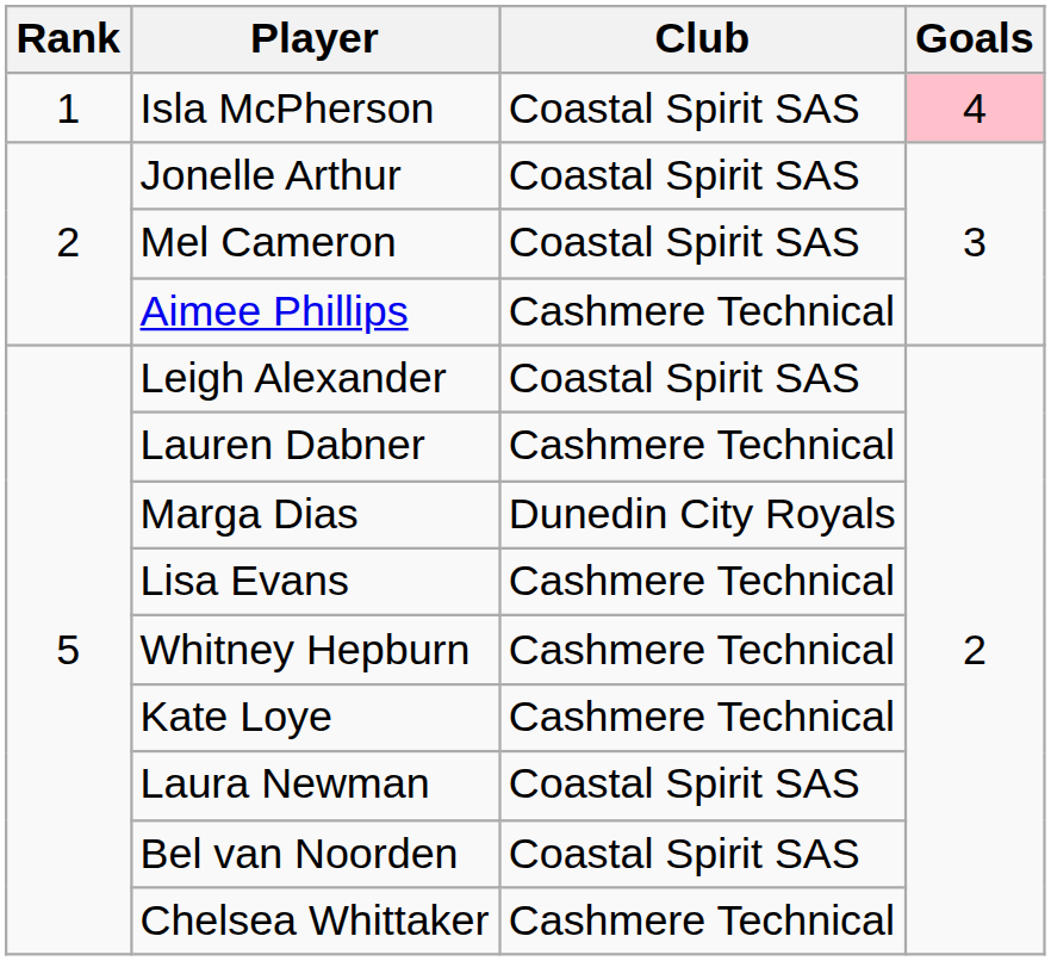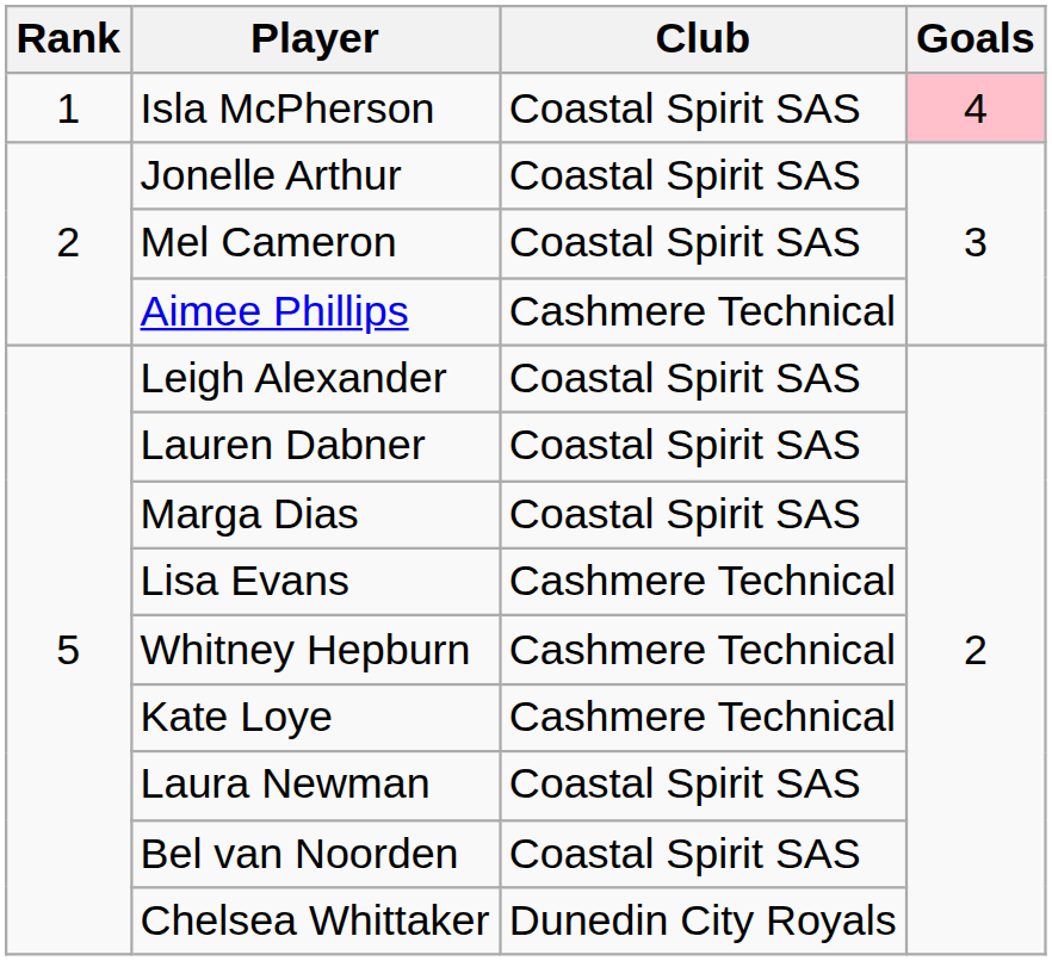Lauren Dabner | Club: Cashmere Technical -> Coastal Spirit SAS
Marga Dias | Club: Dunedin City Royals -> Coastal Spirit SAS
Chelsea Whittaker | Club: Cashmere Technical -> Dunedin City Royals
